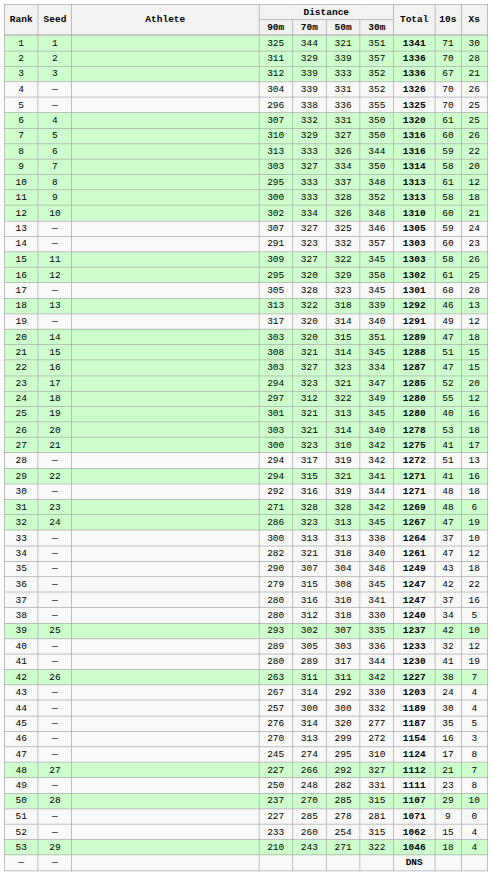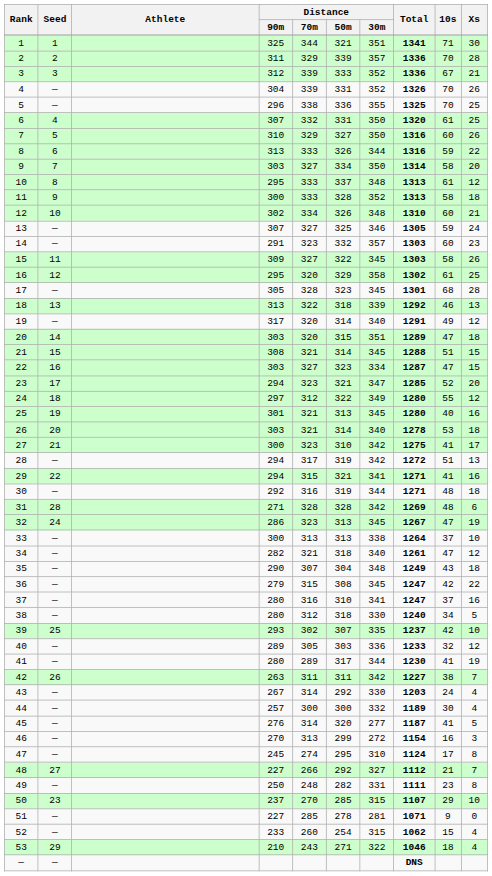31 | Seed: 23 -> 28
45 | 10s: 35 -> 41
50 | Seed: 28 -> 23
